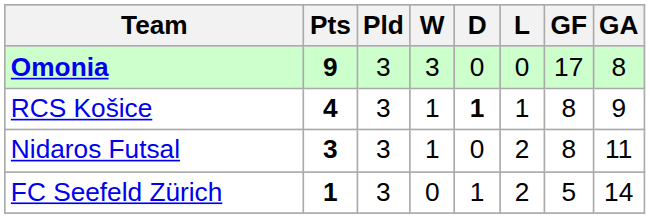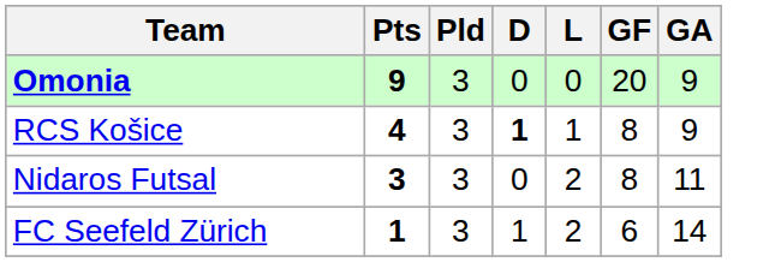- column: W | 3 | 1 | 1 | 0
Omonia | GF: 17 -> 20
Omonia | GA: 8 -> 9
FC Seefeld Zürich | GF: 5 -> 6
